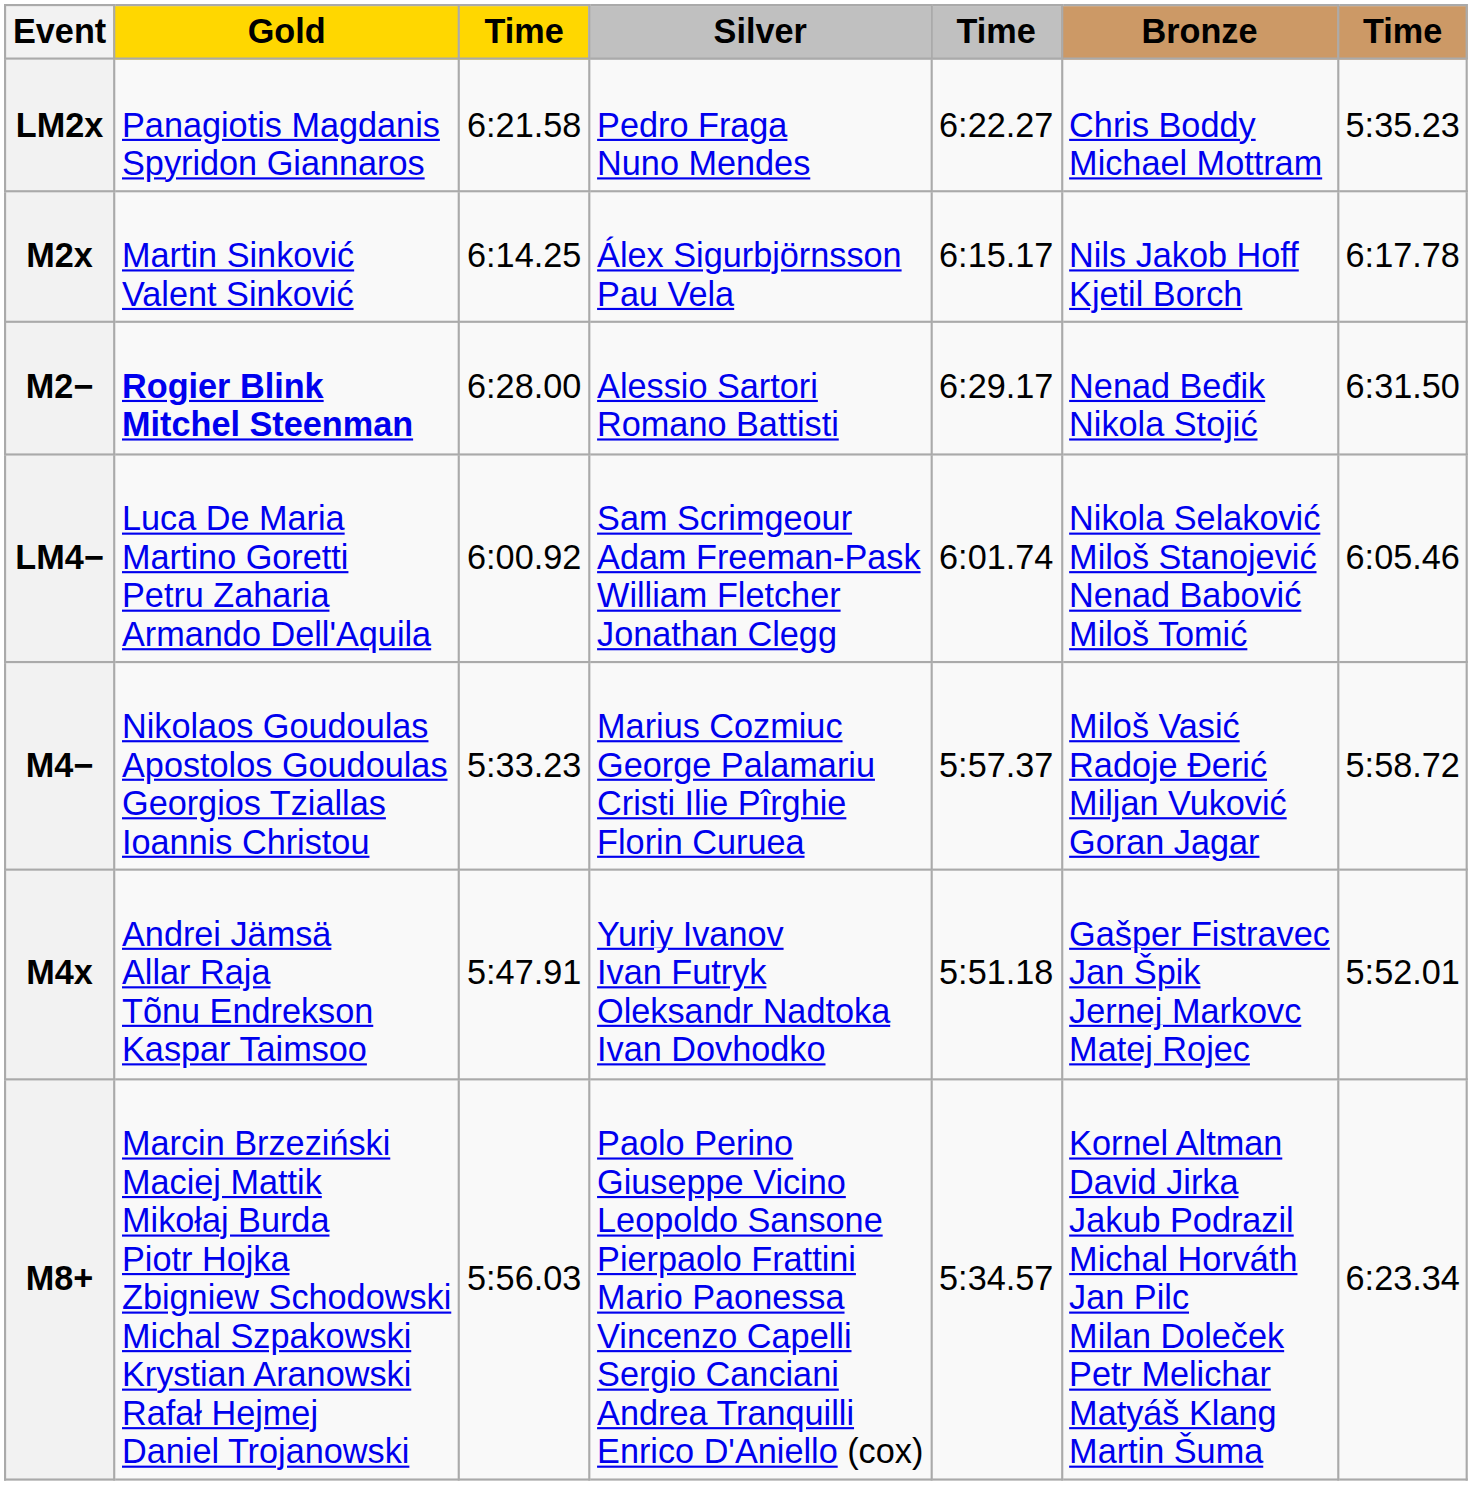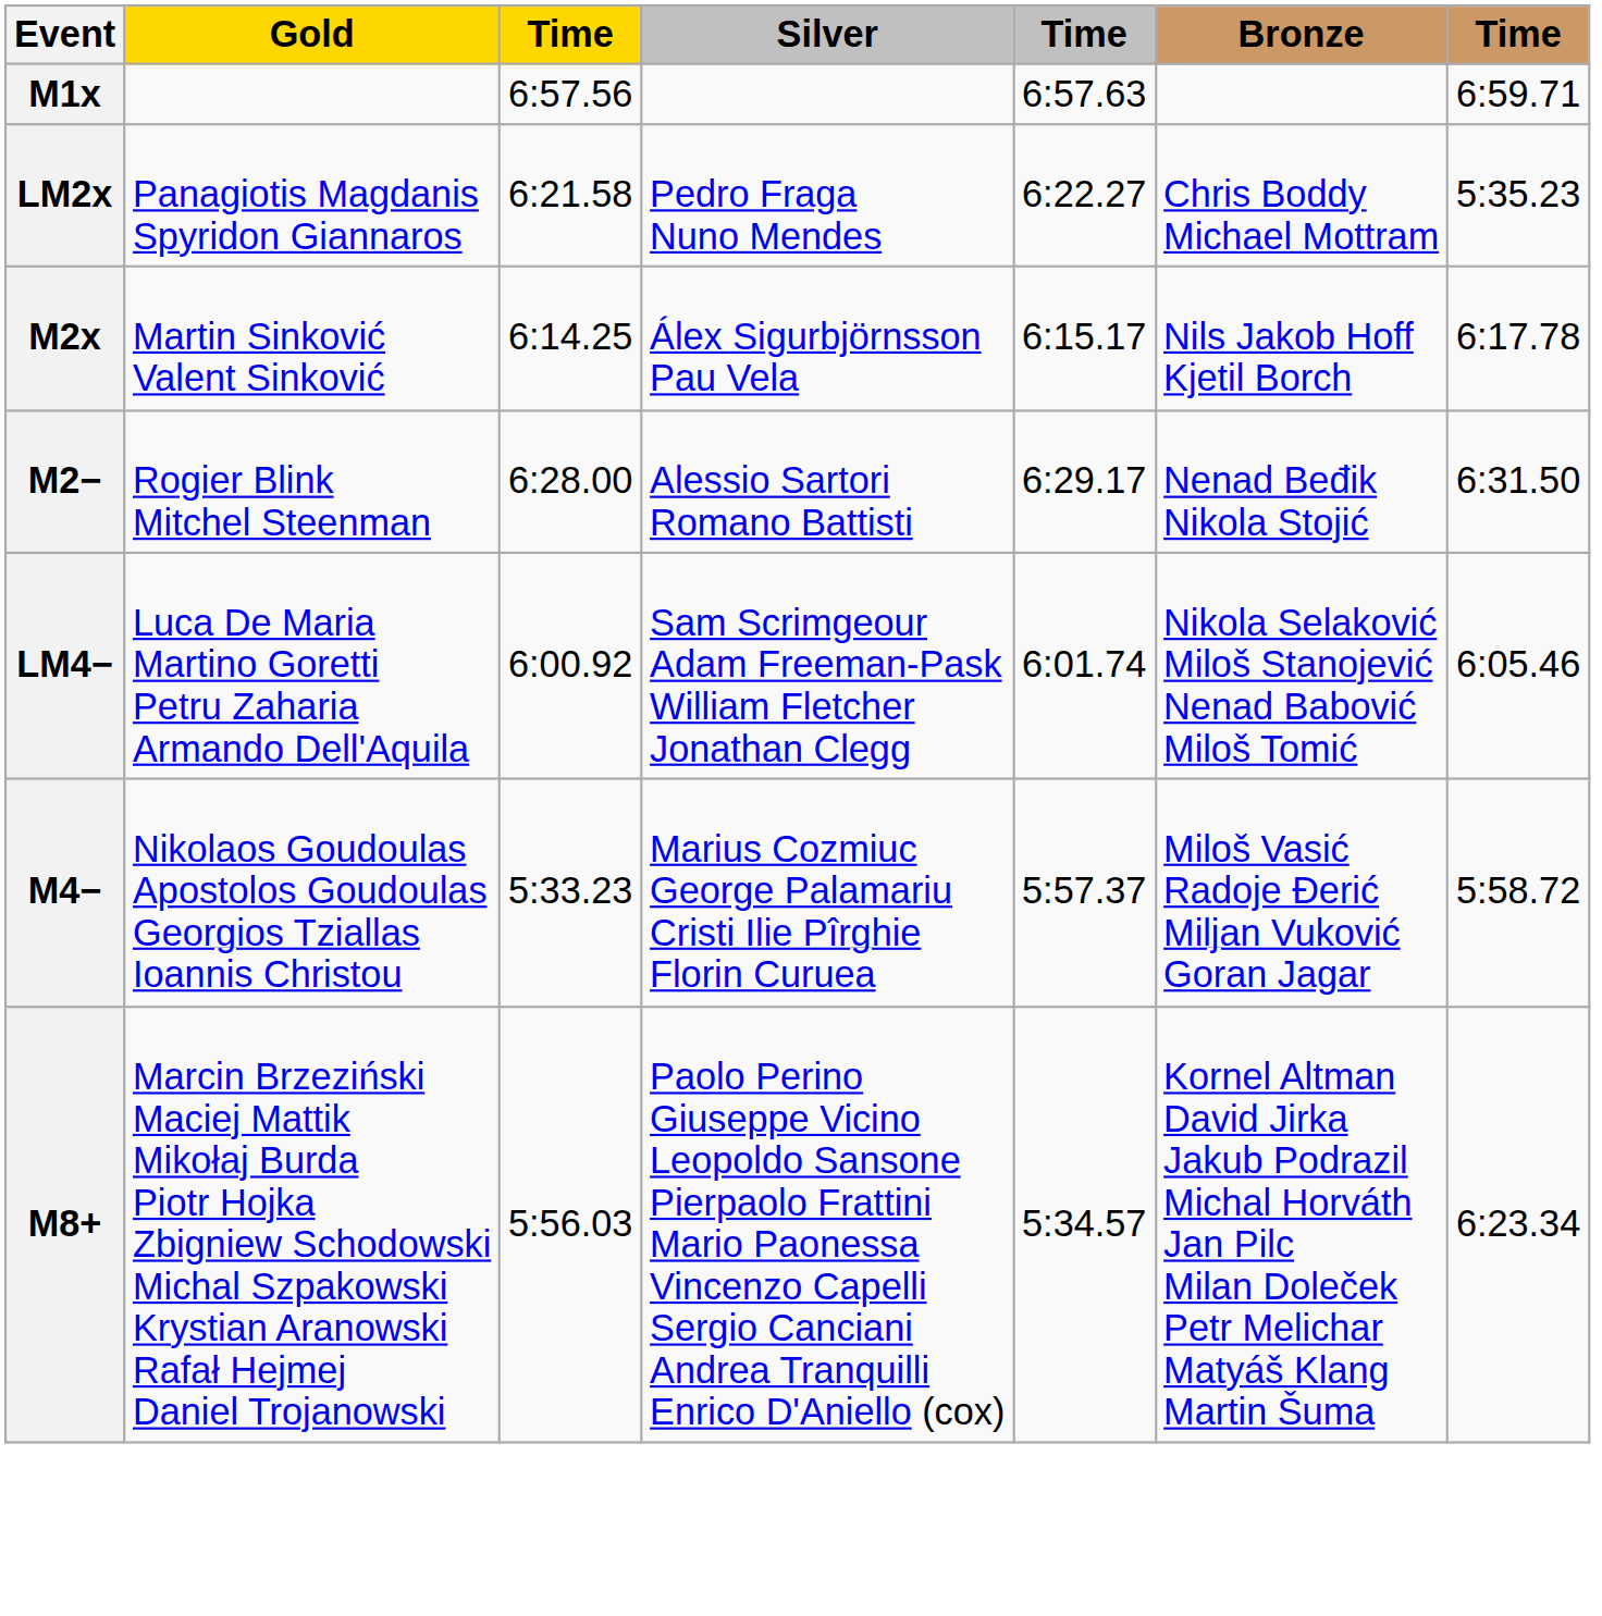+ row: M1x | 6:57.56 | 6:57.63 | 6:59.71
M2− | Gold: bold -> normal
- row: M4x | Andrei Jämsä Allar Raja Tõnu Endrekson Kaspar Taimsoo | 5:47.91 | Yuriy Ivanov Ivan Futryk Oleksandr Nadtoka Ivan Dovhodko | 5:51.18 | Gašper Fistravec Jan Špik Jernej Markovc Matej Rojec | 5:52.01
